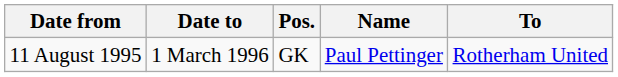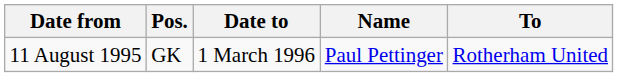columns swapped: Date to <-> Pos.
